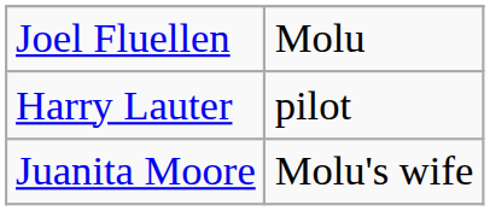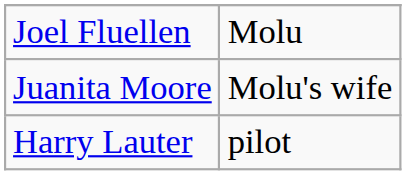rows swapped: Juanita Moore <-> Harry Lauter
